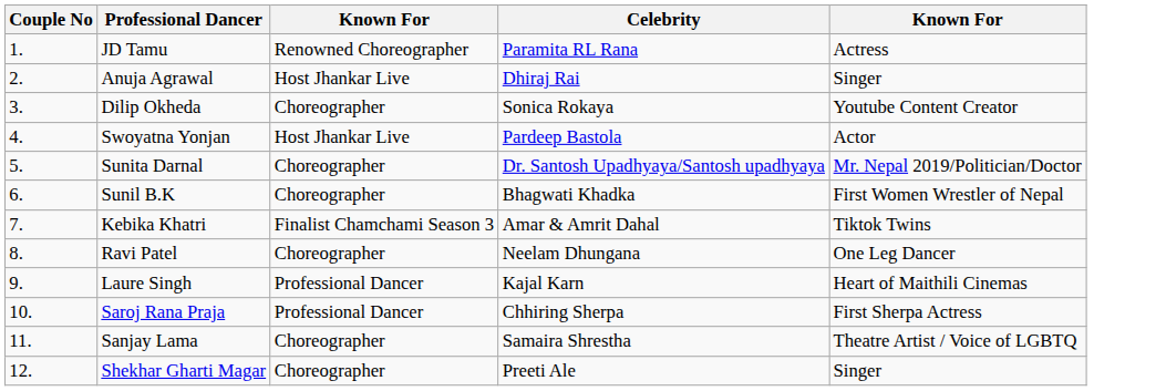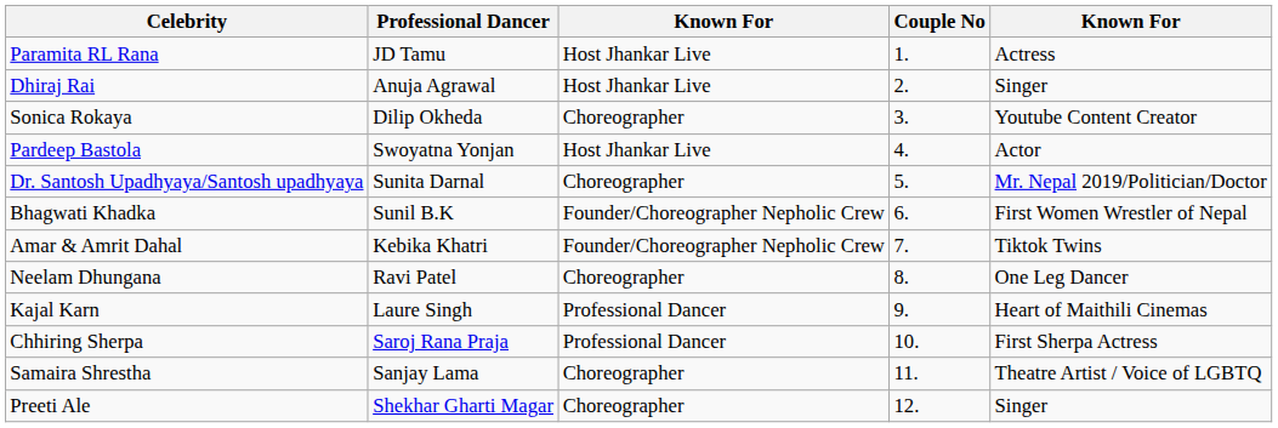columns swapped: Couple No <-> Celebrity
JD Tamu | column 3: Renowned Choreographer -> Host Jhankar Live
Sunil B.K | column 3: Choreographer -> Founder/Choreographer Nepholic Crew
Kebika Khatri | column 3: Finalist Chamchami Season 3 -> Founder/Choreographer Nepholic Crew
